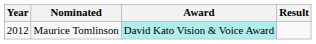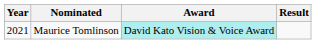Maurice Tomlinson | Year: 2012 -> 2021
